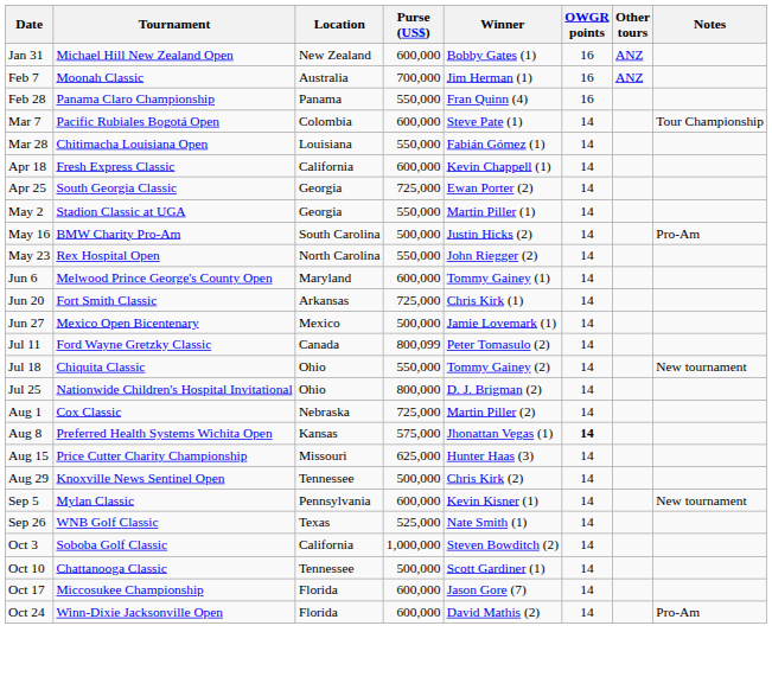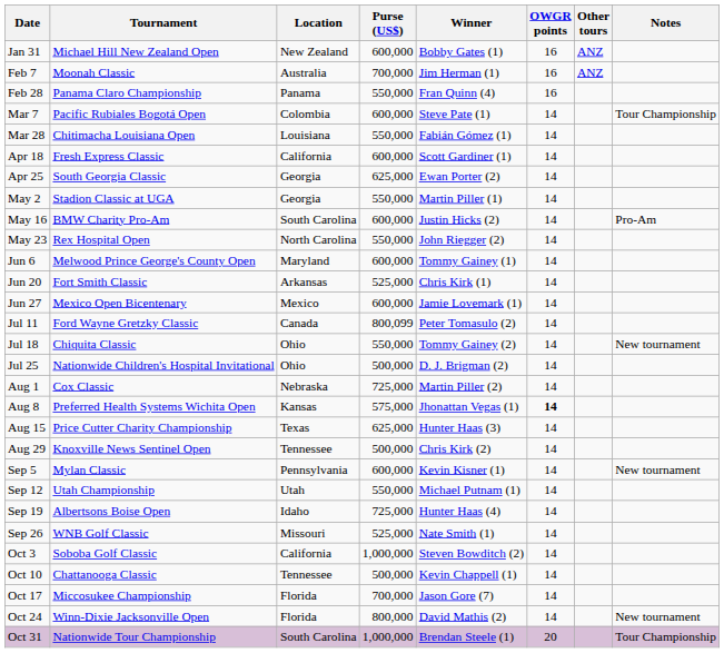Apr 18 | Winner: Kevin Chappell (1) -> Scott Gardiner (1)
Apr 25 | Purse (US$): 725,000 -> 625,000
May 16 | Purse (US$): 500,000 -> 600,000
Jun 20 | Purse (US$): 725,000 -> 525,000
Jun 27 | Purse (US$): 500,000 -> 600,000
Jul 25 | Purse (US$): 800,000 -> 500,000
Aug 15 | Location: Missouri -> Texas
+ row: Sep 12 | Utah Championship | Utah | 550,000 | Michael Putnam (1) | 14
+ row: Sep 19 | Albertsons Boise Open | Idaho | 725,000 | Hunter Haas (4) | 14
Sep 26 | Location: Texas -> Missouri
Oct 10 | Winner: Scott Gardiner (1) -> Kevin Chappell (1)
Oct 17 | Purse (US$): 600,000 -> 700,000
Oct 24 | Purse (US$): 600,000 -> 800,000
Oct 24 | Notes: Pro-Am -> New tournament
+ row: Oct 31 | Nationwide Tour Championship | South Carolina | 1,000,000 | Brendan Steele (1) | 20 | Tour Championship
